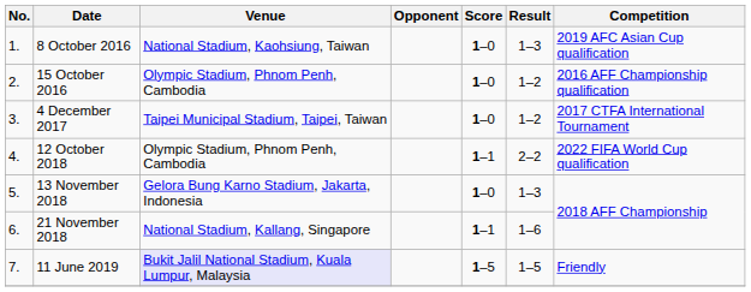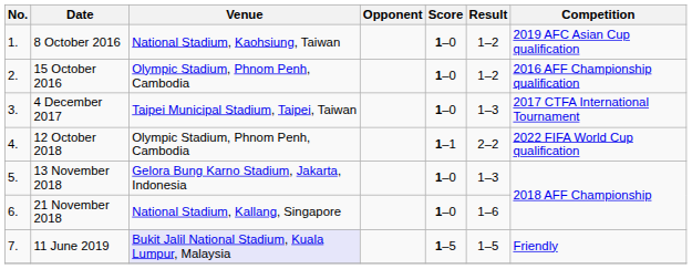8 October 2016 | Result: 1–3 -> 1–2
4 December 2017 | Result: 1–2 -> 1–3
21 November 2018 | Score: 1–1 -> 1–0
